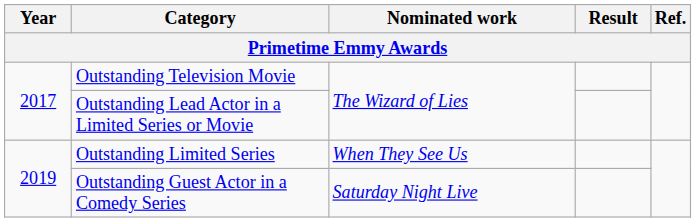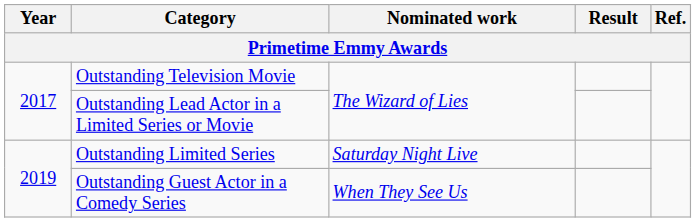Outstanding Limited Series | Nominated work: When They See Us -> Saturday Night Live
Outstanding Guest Actor in a Comedy Series | Nominated work: Saturday Night Live -> When They See Us
